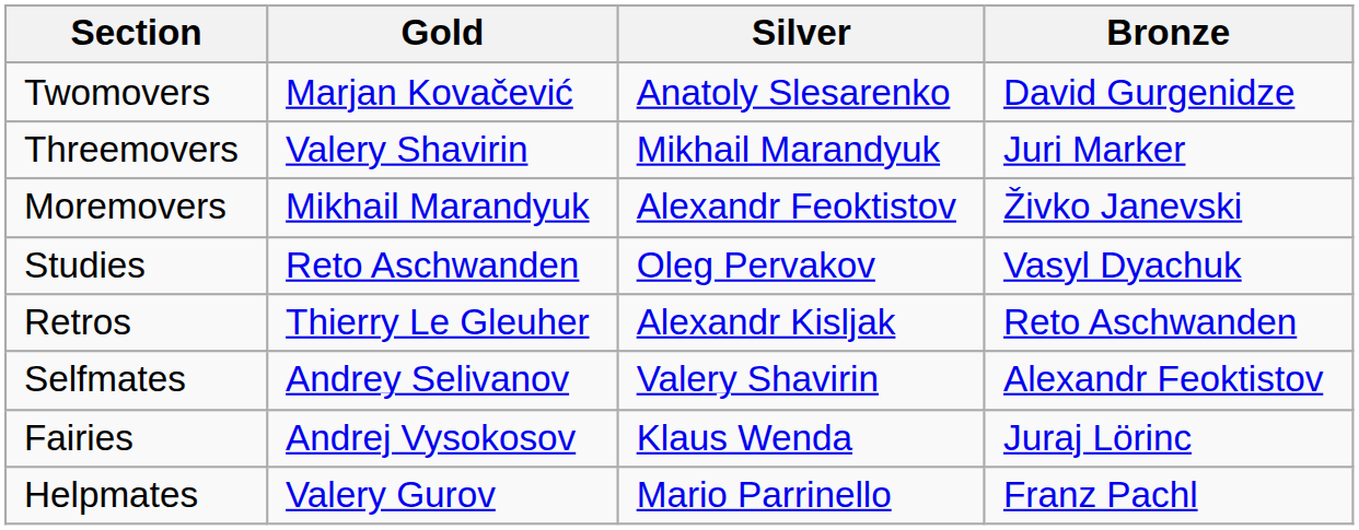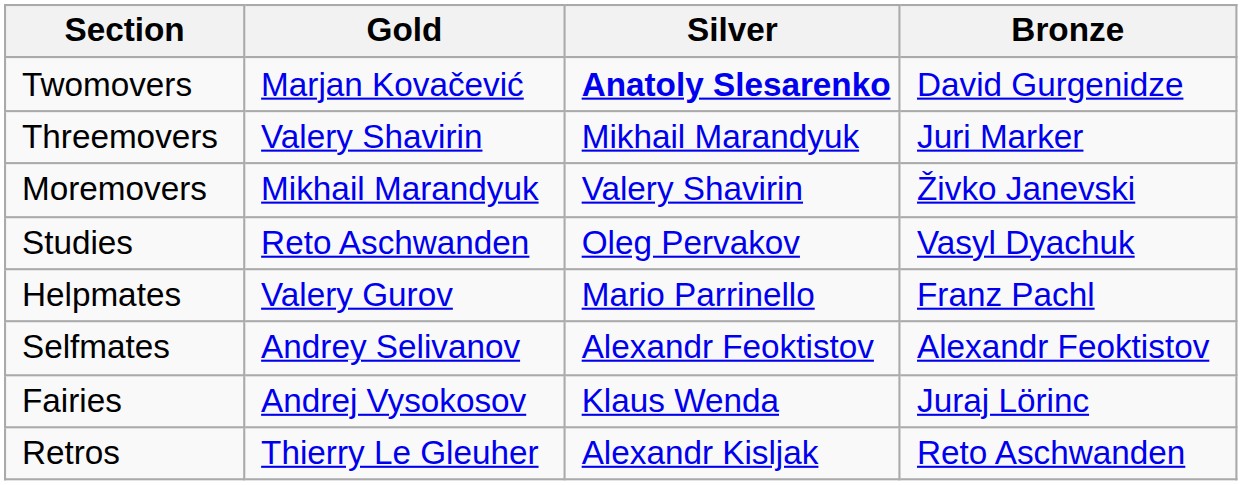Twomovers | Silver: normal -> bold
Moremovers | Silver: Alexandr Feoktistov -> Valery Shavirin
rows swapped: Helpmates <-> Retros
Selfmates | Silver: Valery Shavirin -> Alexandr Feoktistov
